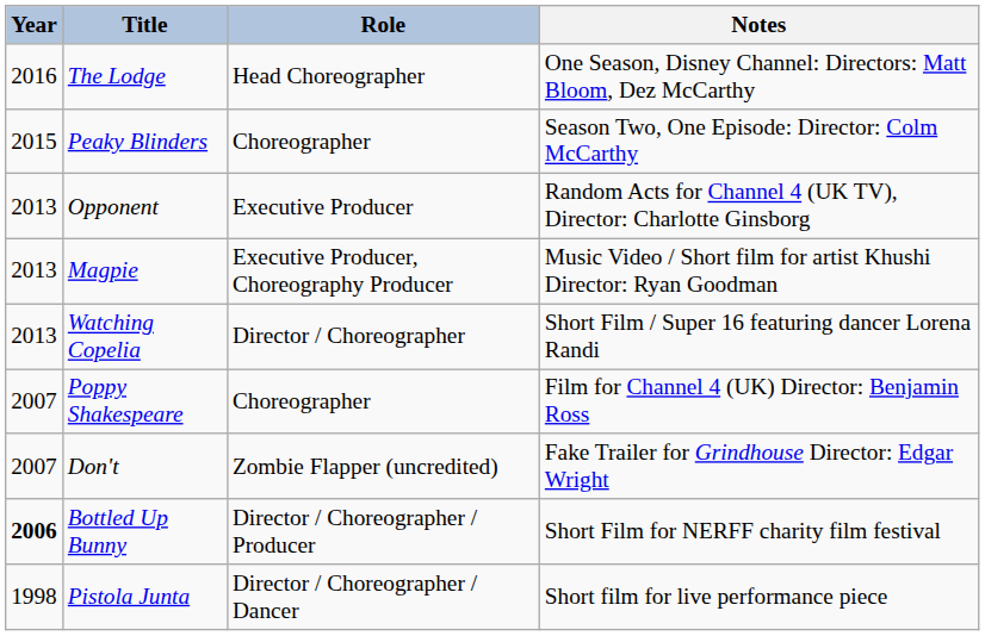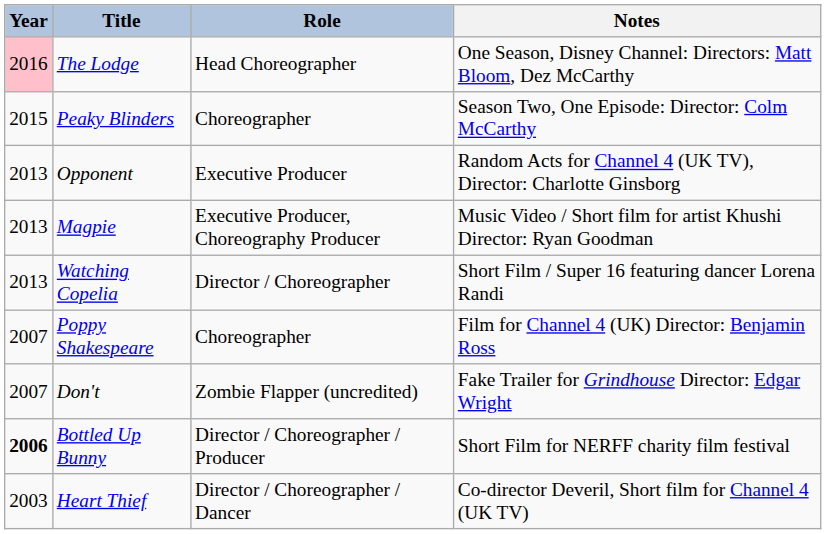The Lodge | Year: no background -> pink background
+ row: 2003 | Heart Thief | Director / Choreographer / Dancer | Co-director Deveril, Short film for Channel 4 (UK TV)
- row: 1998 | Pistola Junta | Director / Choreographer / Dancer | Short film for live performance piece
